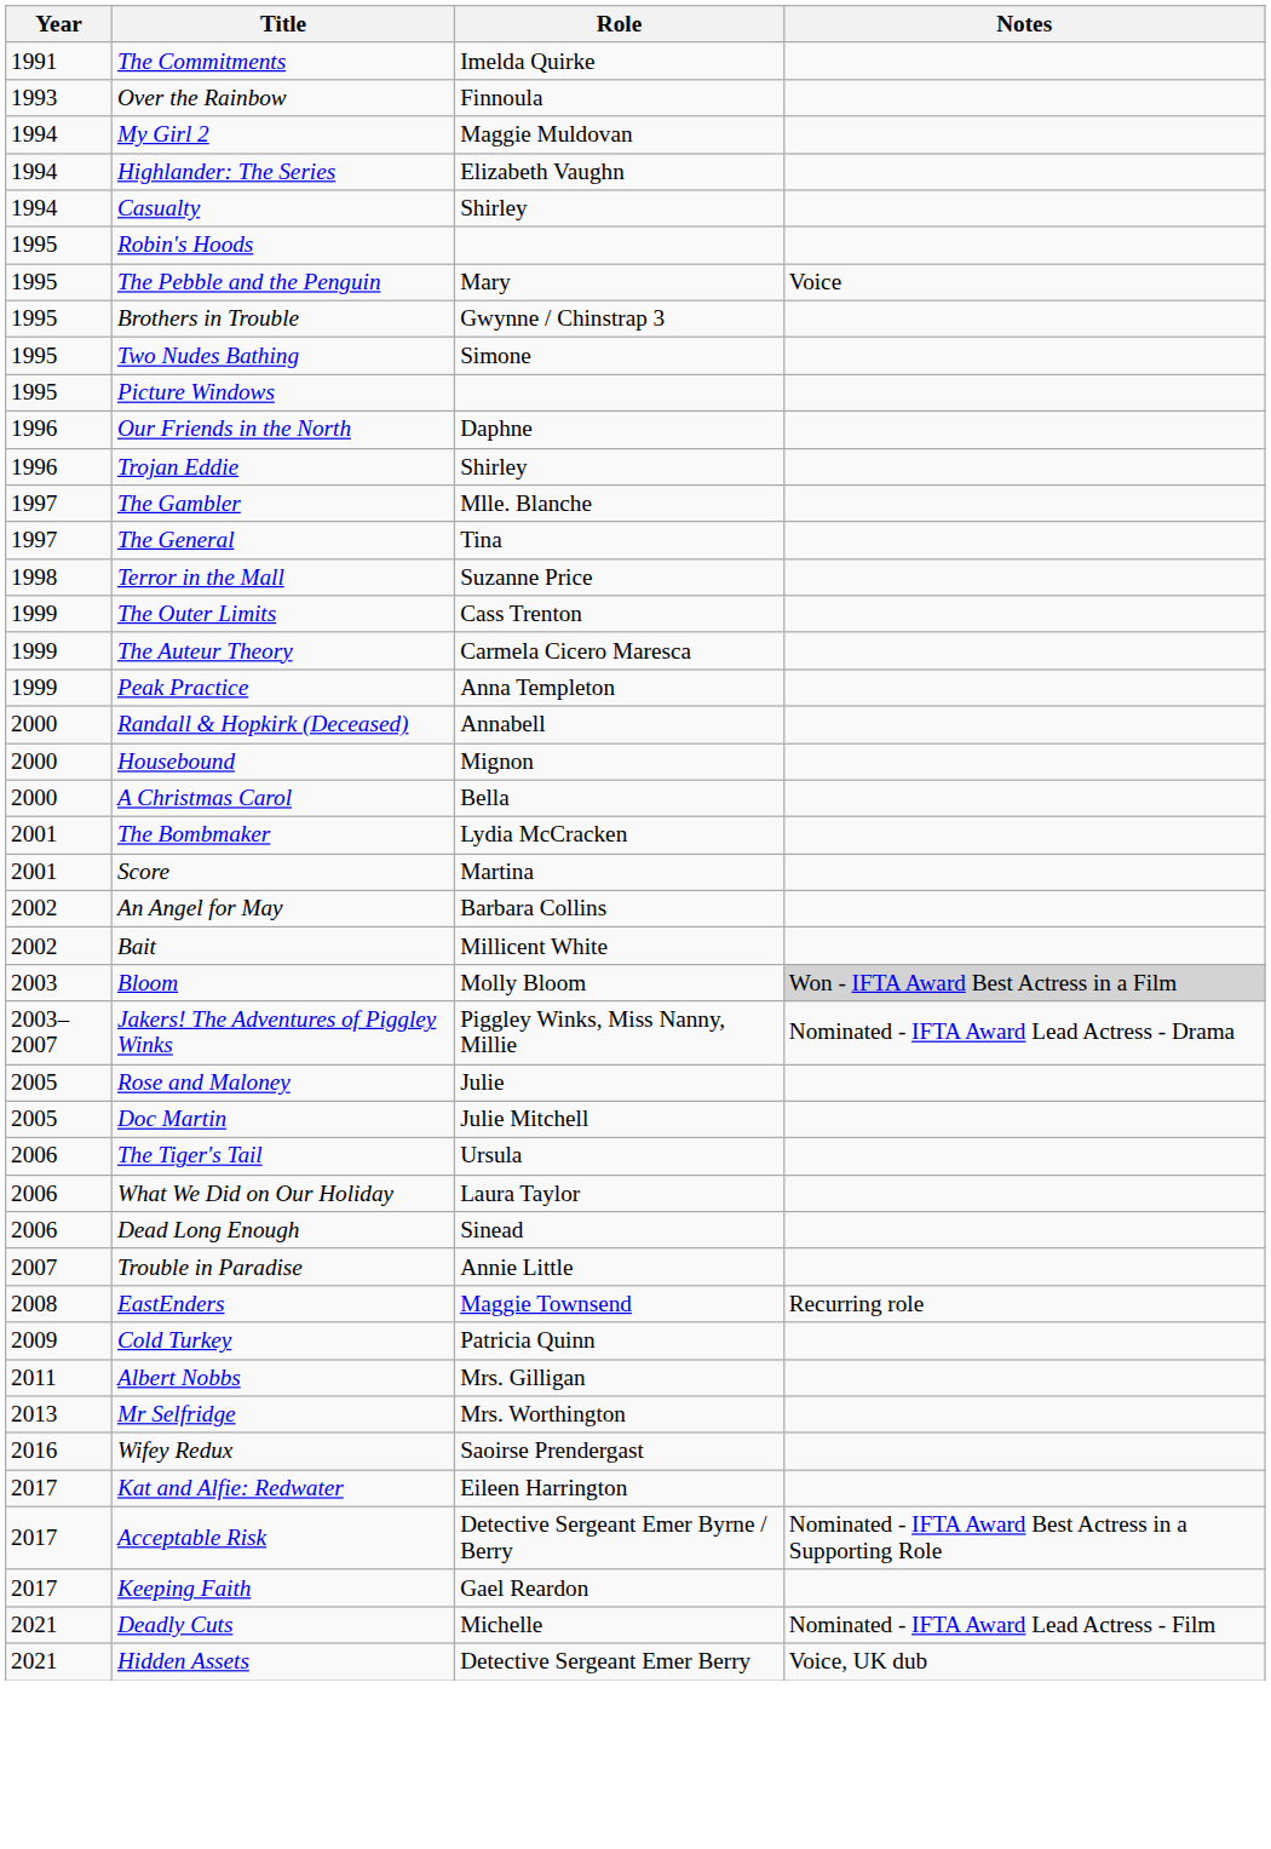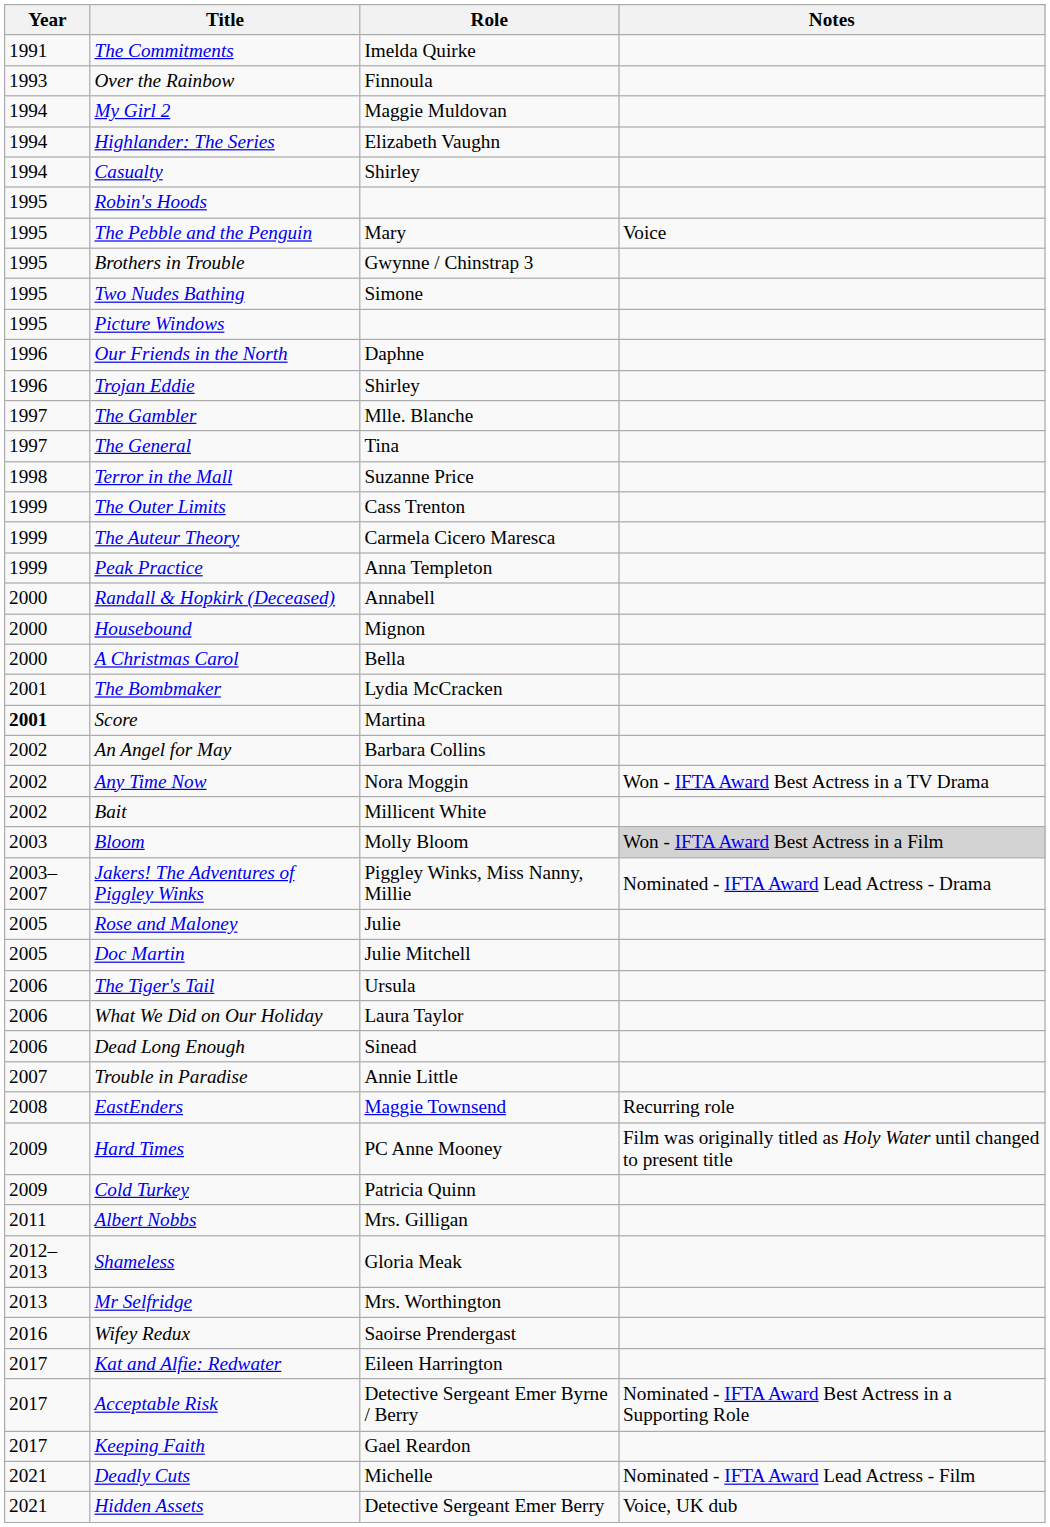Score | Year: normal -> bold
+ row: 2002 | Any Time Now | Nora Moggin | Won - IFTA Award Best Actress in a TV Drama
+ row: 2009 | Hard Times | PC Anne Mooney | Film was originally titled as Holy Water until changed to present title
+ row: 2012–2013 | Shameless | Gloria Meak
